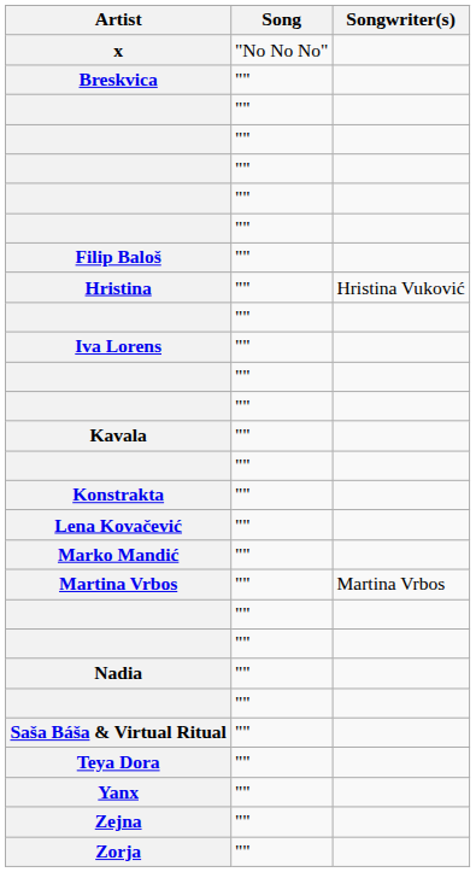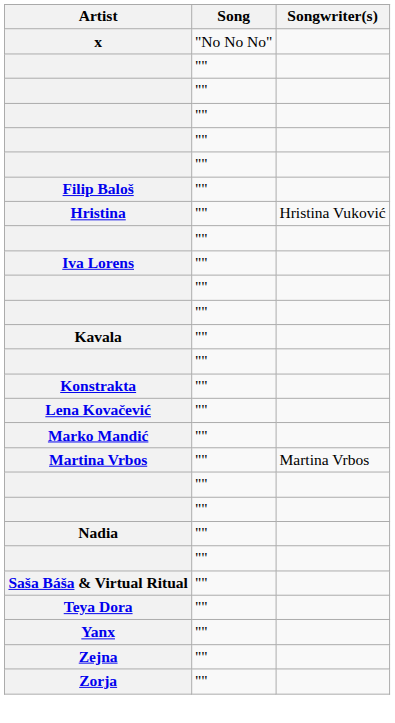- row: Breskvica | ""
